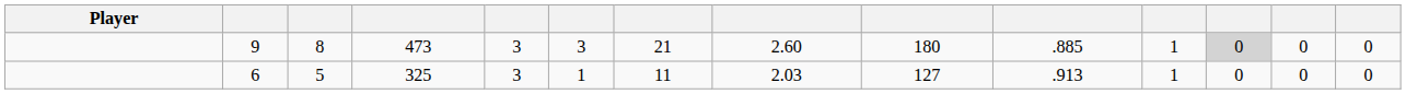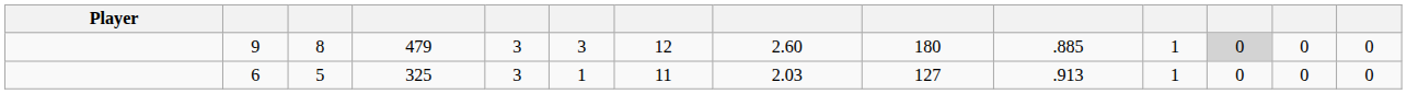9 | column 4: 473 -> 479
9 | column 7: 21 -> 12
